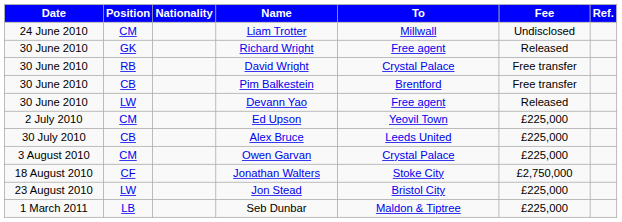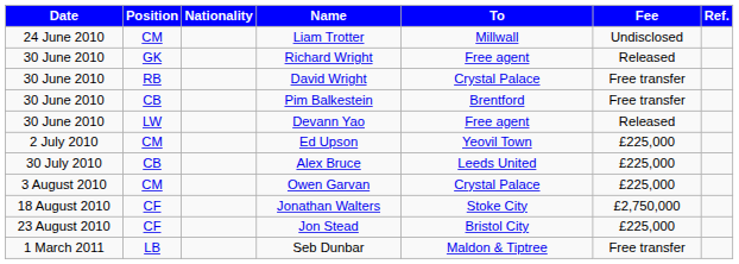Jon Stead | Position: LW -> CF
Seb Dunbar | Fee: £225,000 -> Free transfer
